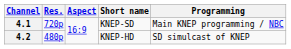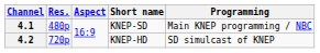4.1 | Res.: 720p -> 480p
4.2 | Res.: 480p -> 720p
